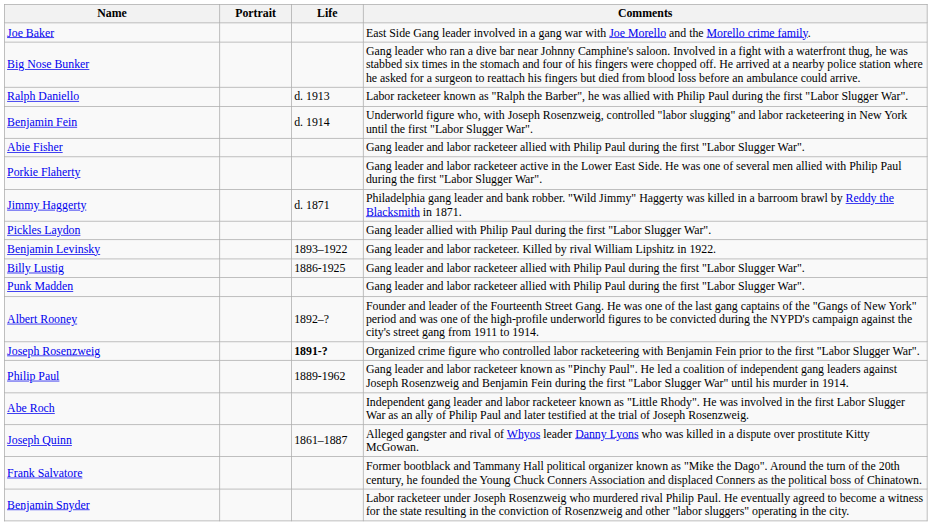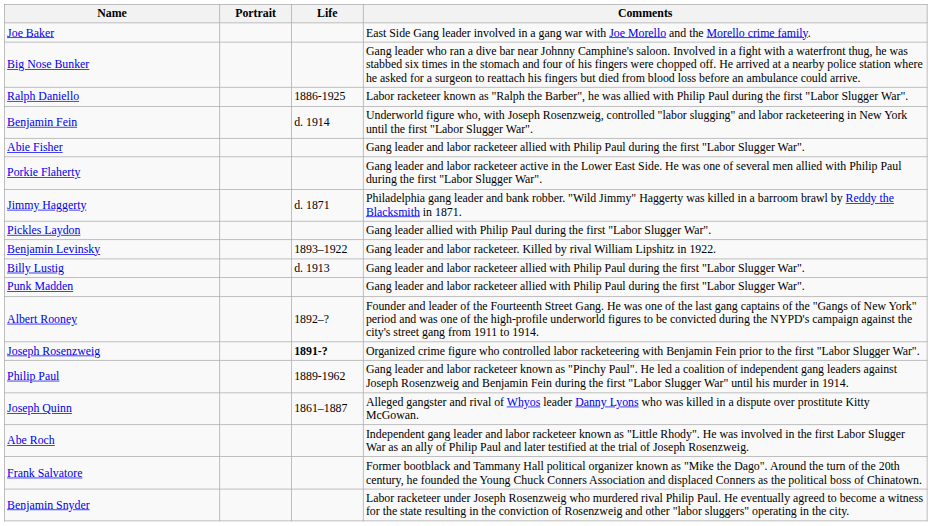Ralph Daniello | Life: d. 1913 -> 1886-1925
Billy Lustig | Life: 1886-1925 -> d. 1913
rows swapped: Joseph Quinn <-> Abe Roch
